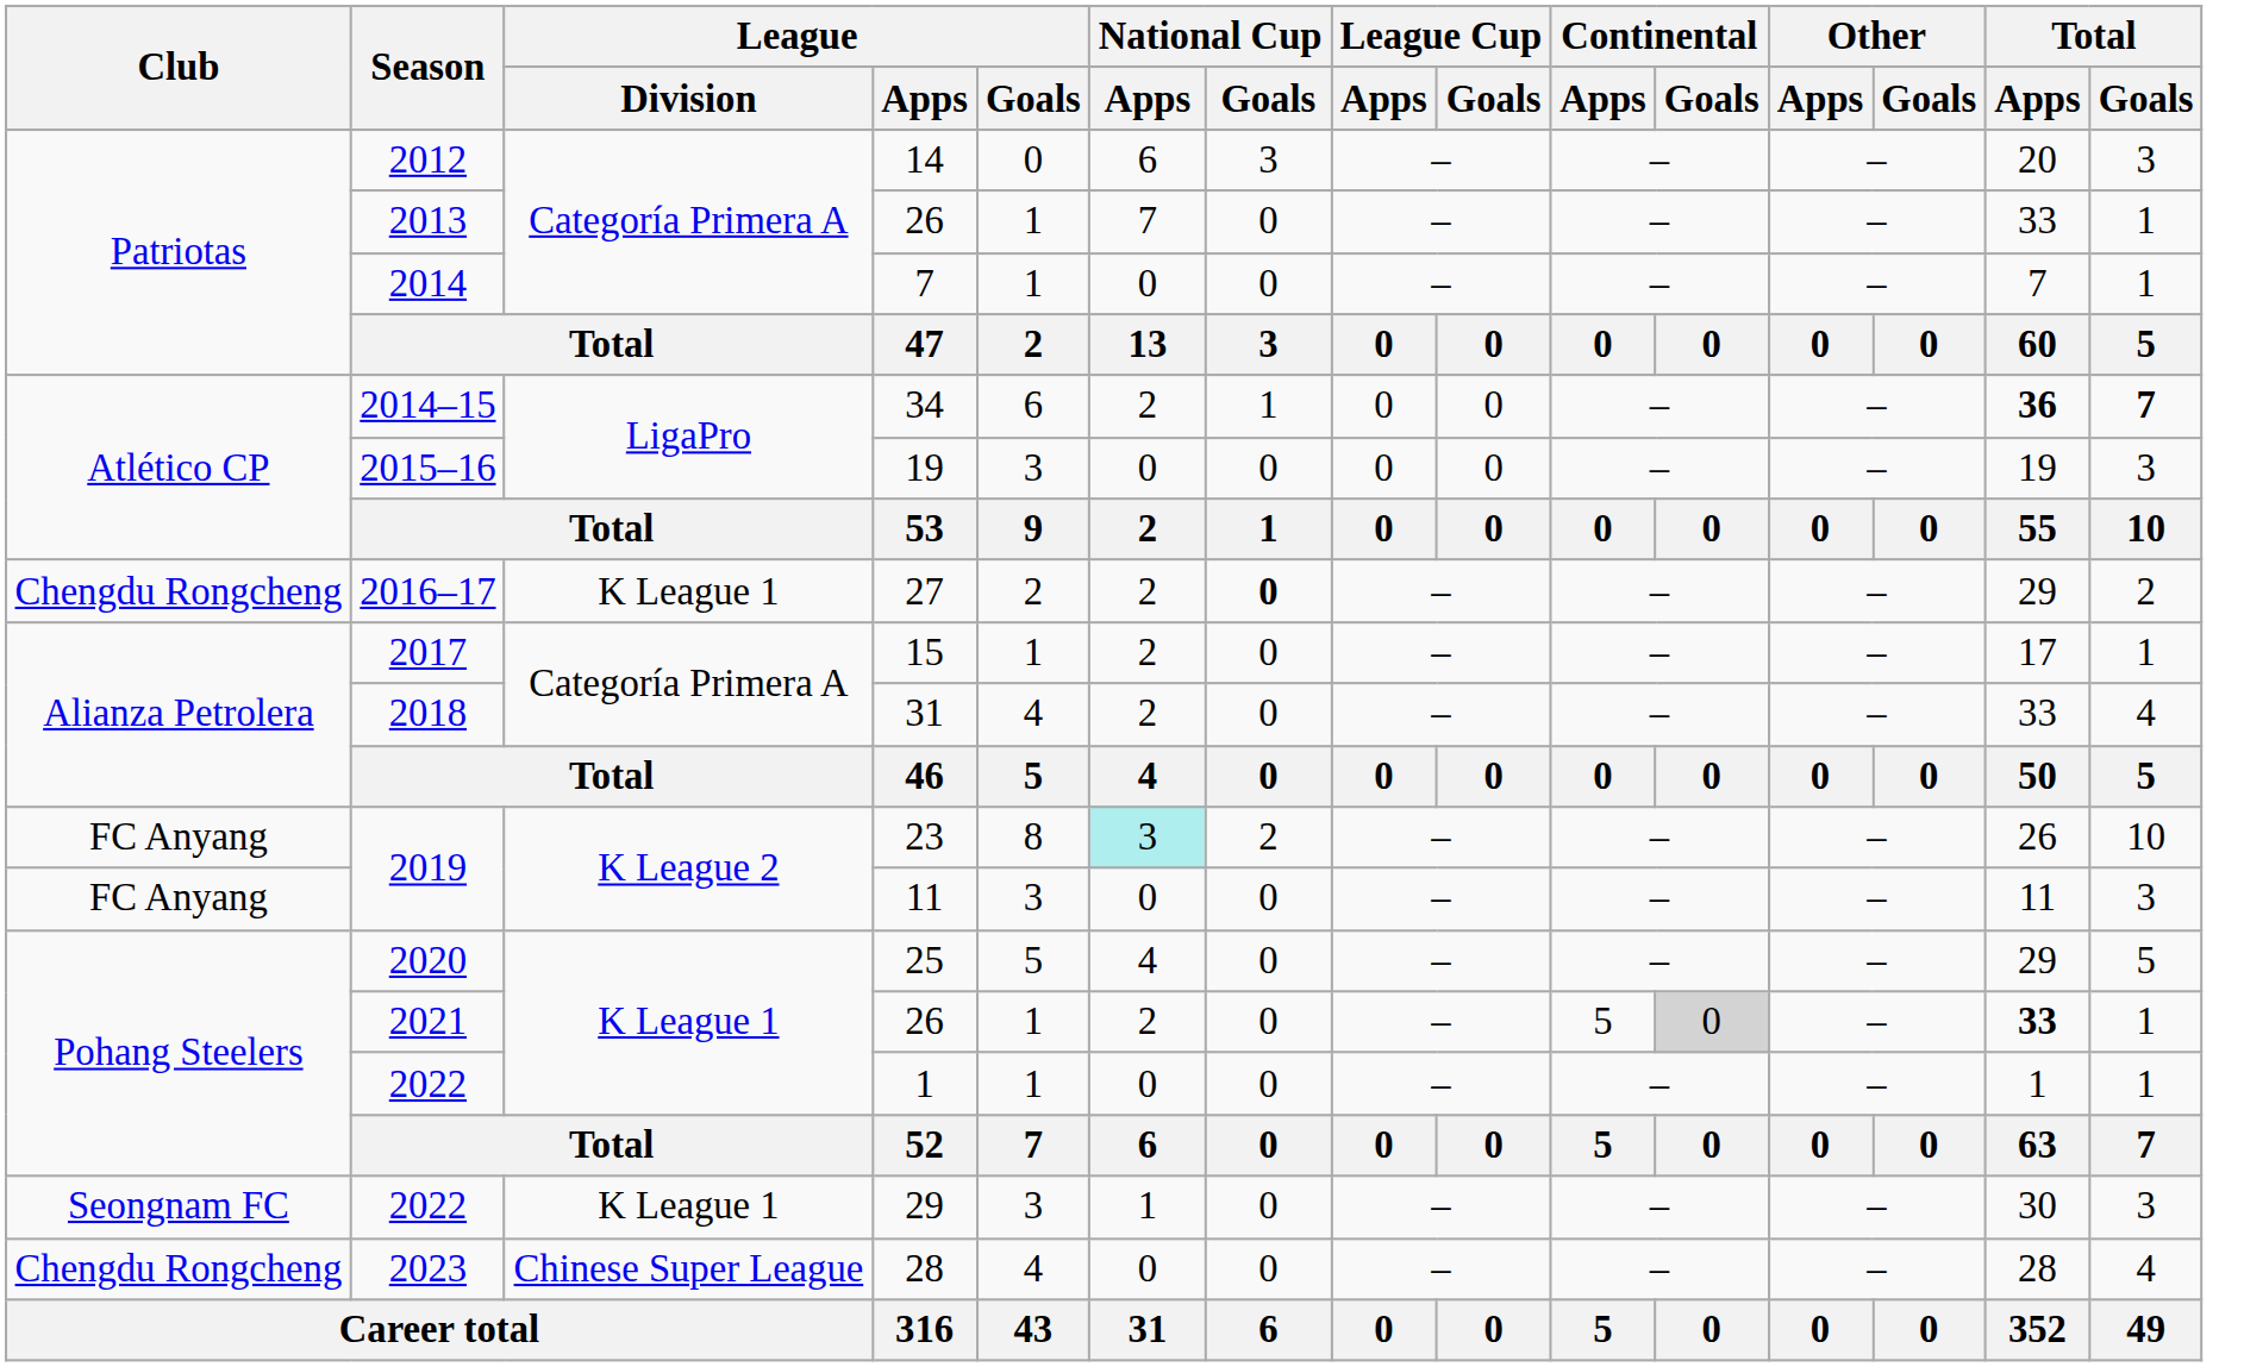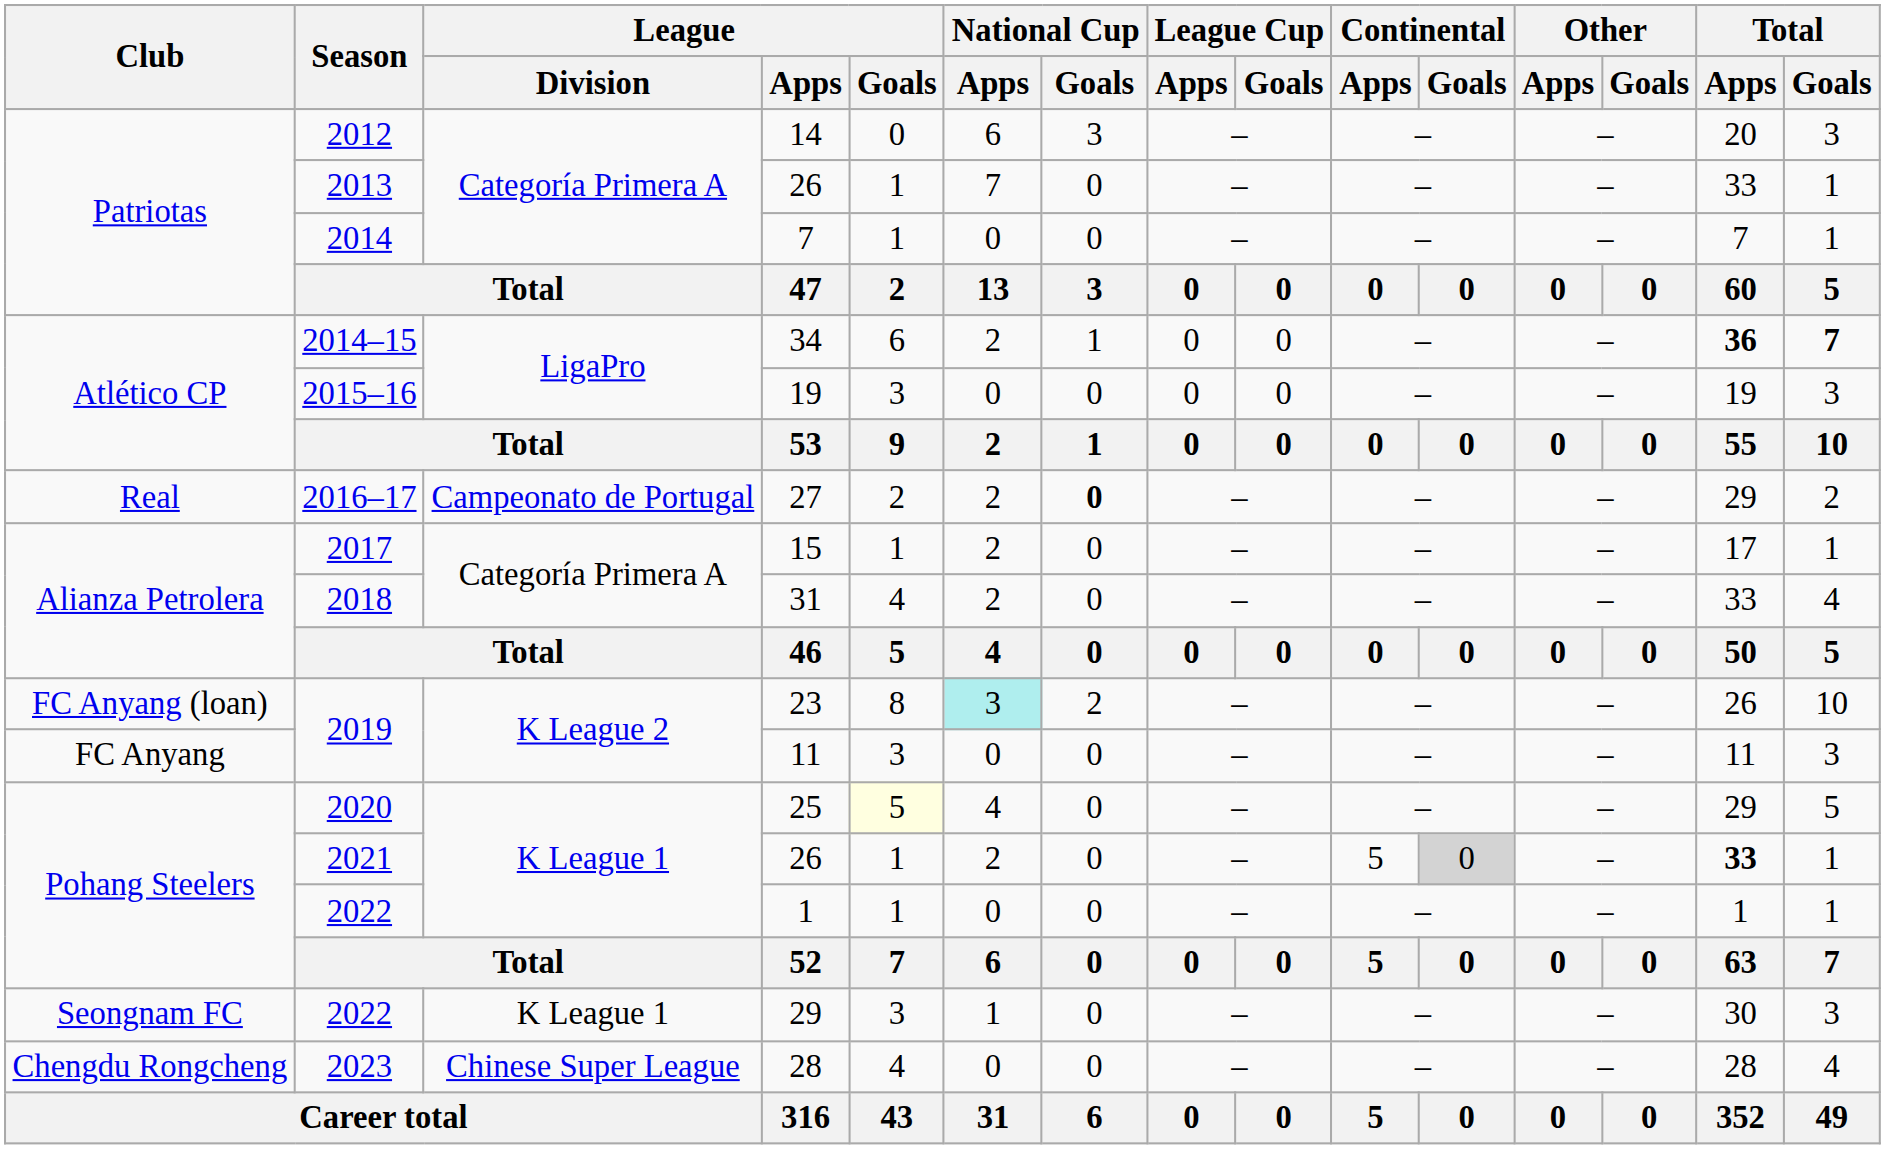27 | Club: Chengdu Rongcheng -> Real
27 | League / Division: K League 1 -> Campeonato de Portugal
23 | Club: FC Anyang -> FC Anyang (loan)
25 | League / Goals: no background -> lightyellow background
